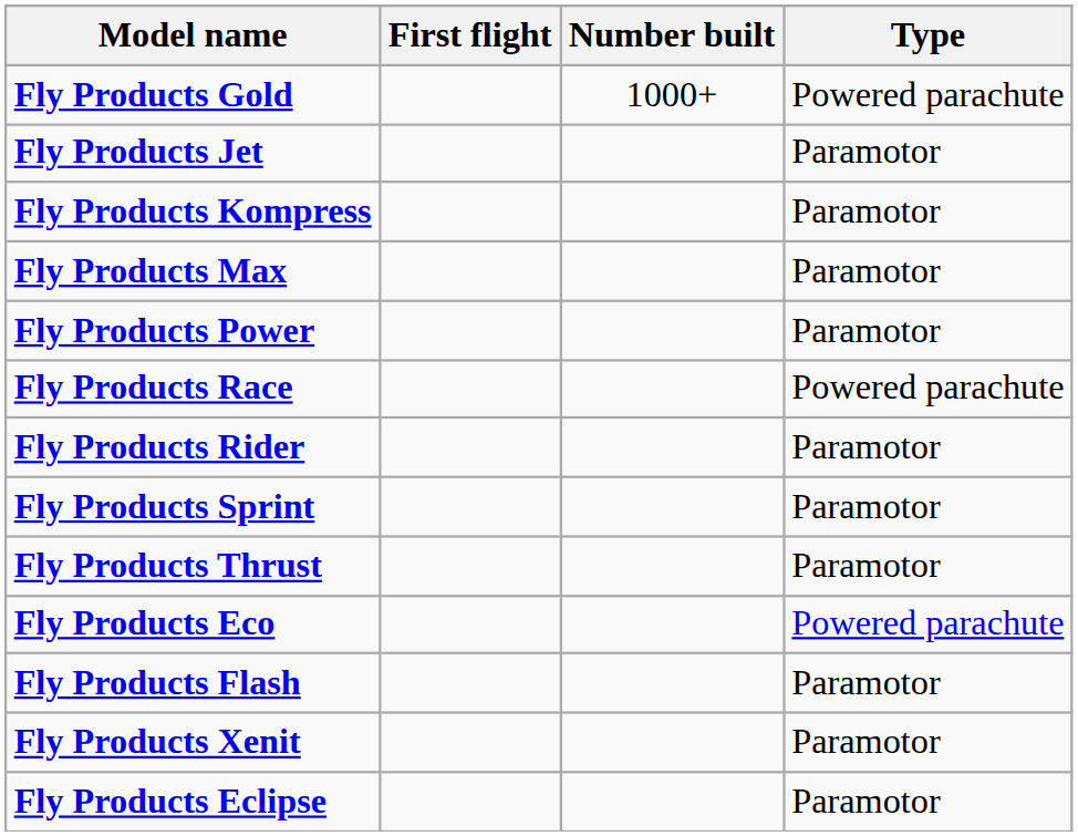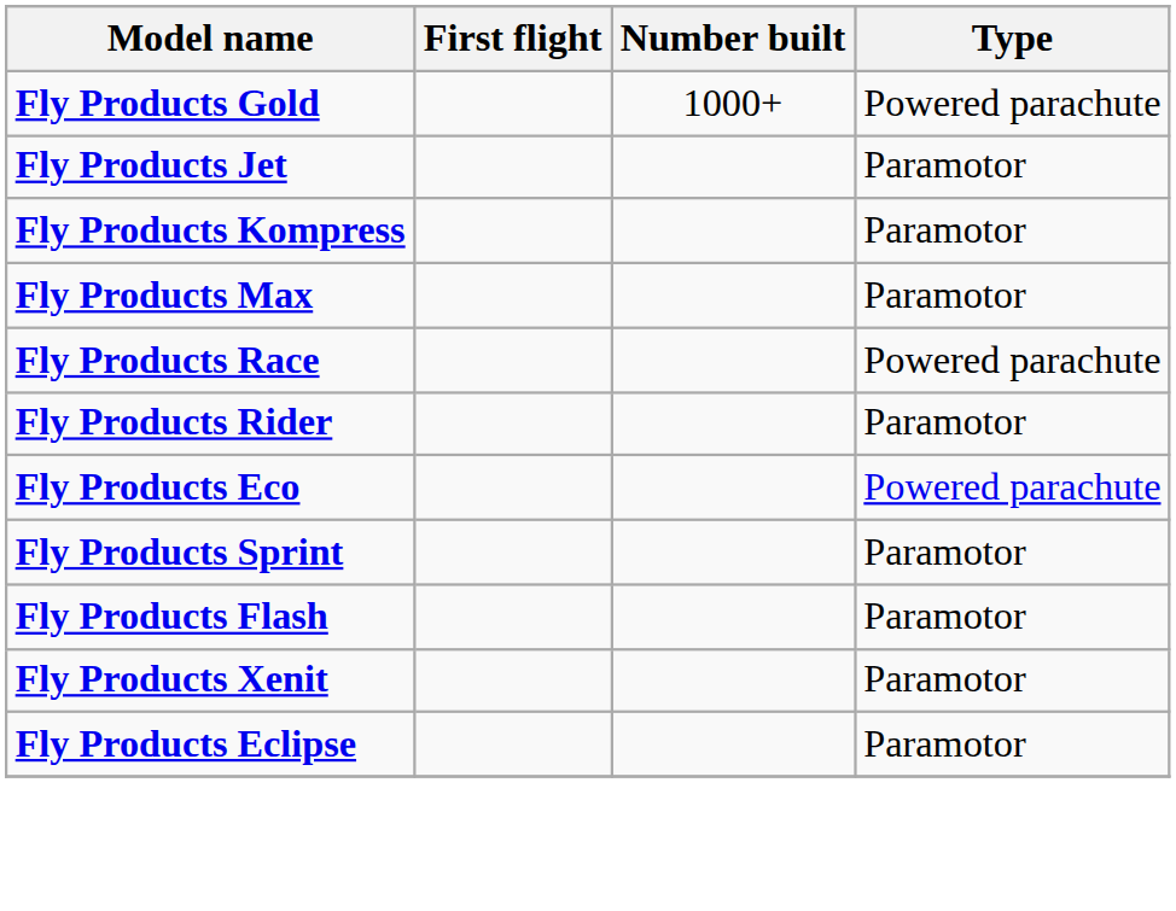- row: Fly Products Power | Paramotor
rows swapped: Fly Products Sprint <-> Fly Products Eco
- row: Fly Products Thrust | Paramotor
